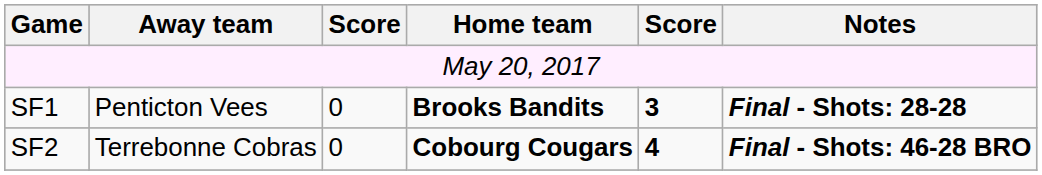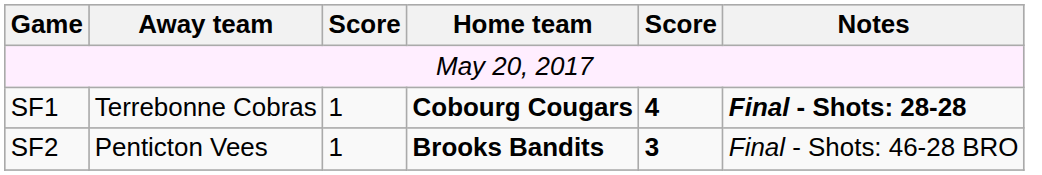SF1 | Away team: Penticton Vees -> Terrebonne Cobras
SF1 | column 3: 0 -> 1
SF1 | Home team: Brooks Bandits -> Cobourg Cougars
SF1 | column 5: 3 -> 4
SF2 | Away team: Terrebonne Cobras -> Penticton Vees
SF2 | column 3: 0 -> 1
SF2 | Home team: Cobourg Cougars -> Brooks Bandits
SF2 | column 5: 4 -> 3
SF2 | Notes: bold -> normal
